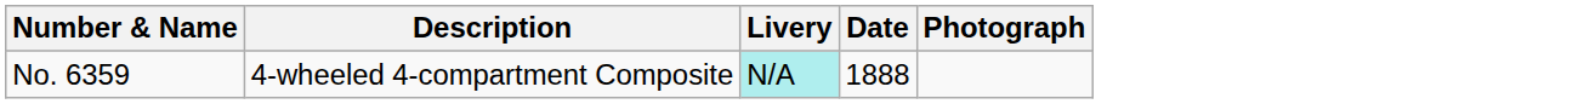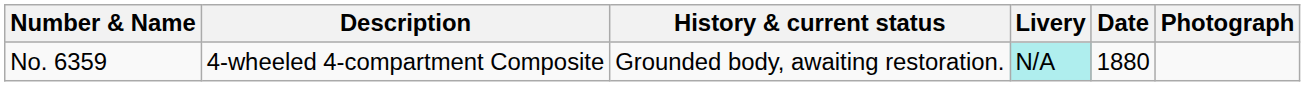+ column: History & current status | Grounded body, awaiting restoration.
No. 6359 | Date: 1888 -> 1880
